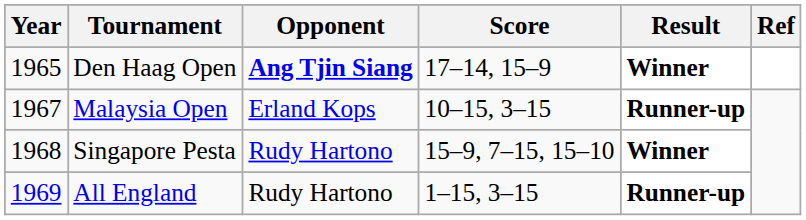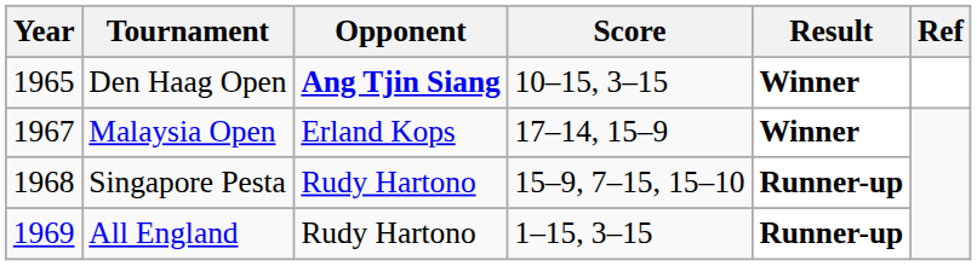Den Haag Open | Score: 17–14, 15–9 -> 10–15, 3–15
Malaysia Open | Score: 10–15, 3–15 -> 17–14, 15–9
Malaysia Open | Result: Runner-up -> Winner
Singapore Pesta | Result: Winner -> Runner-up
